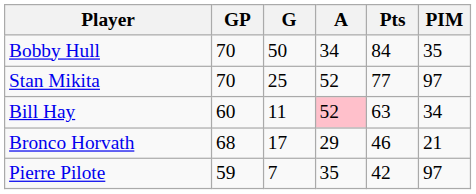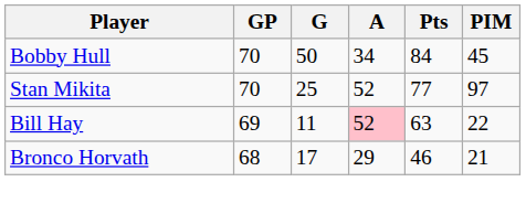Bobby Hull | PIM: 35 -> 45
Bill Hay | GP: 60 -> 69
Bill Hay | PIM: 34 -> 22
- row: Pierre Pilote | 59 | 7 | 35 | 42 | 97
